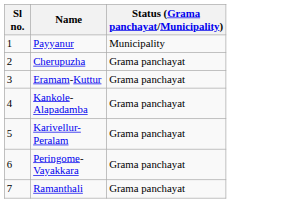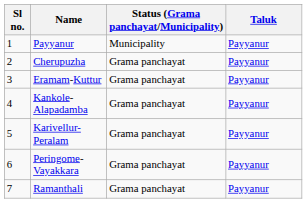+ column: Taluk | Payyanur | Payyanur | Payyanur | Payyanur | Payyanur | Payyanur | Payyanur
